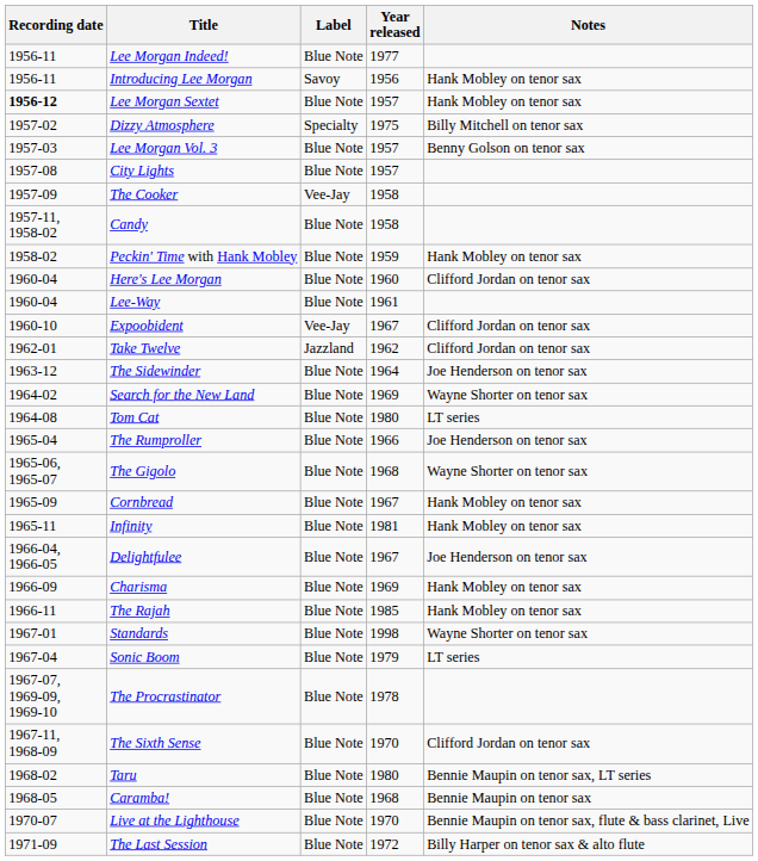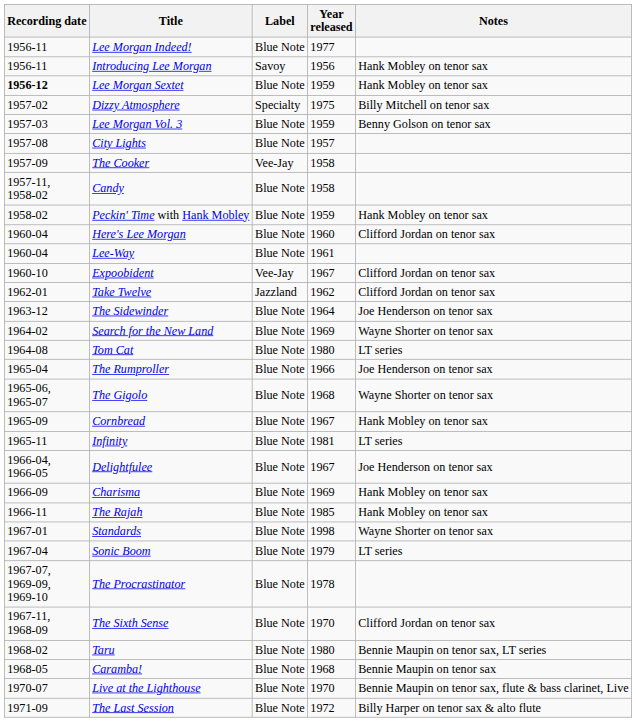Lee Morgan Sextet | Year released: 1957 -> 1959
Lee Morgan Vol. 3 | Year released: 1957 -> 1959
Infinity | Notes: Hank Mobley on tenor sax -> LT series
